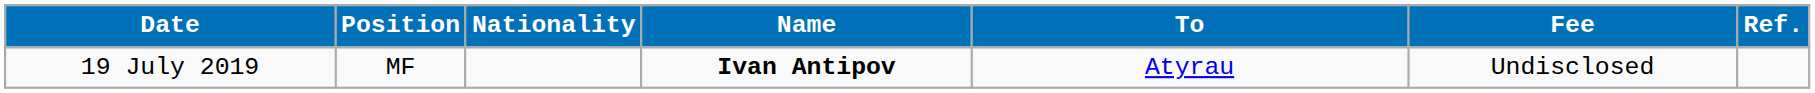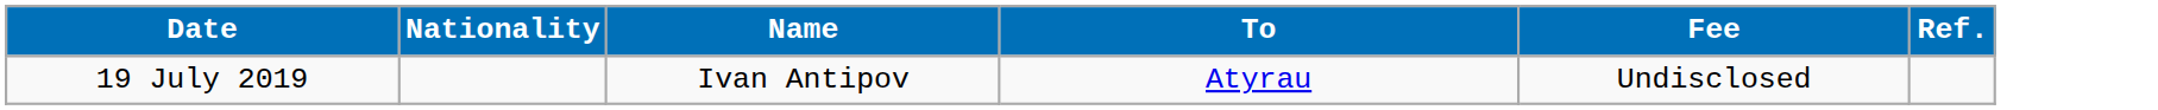- column: Position | MF
19 July 2019 | Name: bold -> normal
